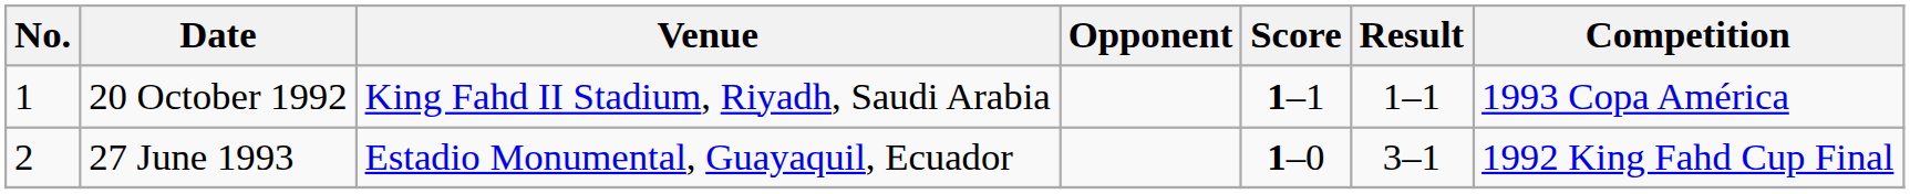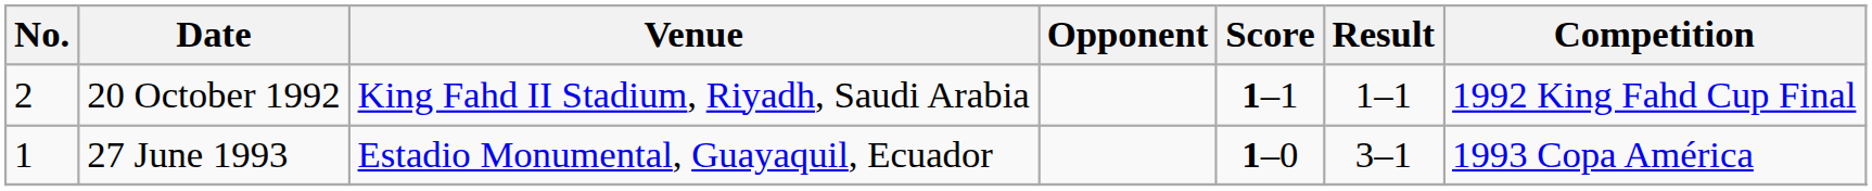20 October 1992 | No.: 1 -> 2
20 October 1992 | Competition: 1993 Copa América -> 1992 King Fahd Cup Final
27 June 1993 | No.: 2 -> 1
27 June 1993 | Competition: 1992 King Fahd Cup Final -> 1993 Copa América
